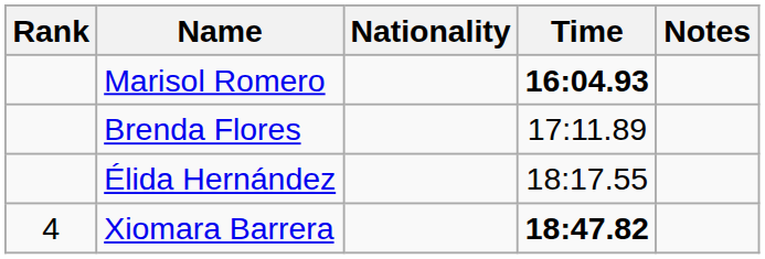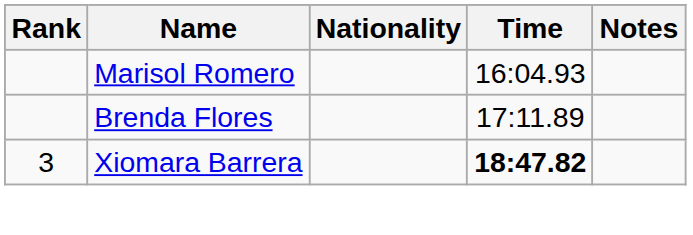Marisol Romero | Time: bold -> normal
- row: Élida Hernández | 18:17.55
Xiomara Barrera | Rank: 4 -> 3
